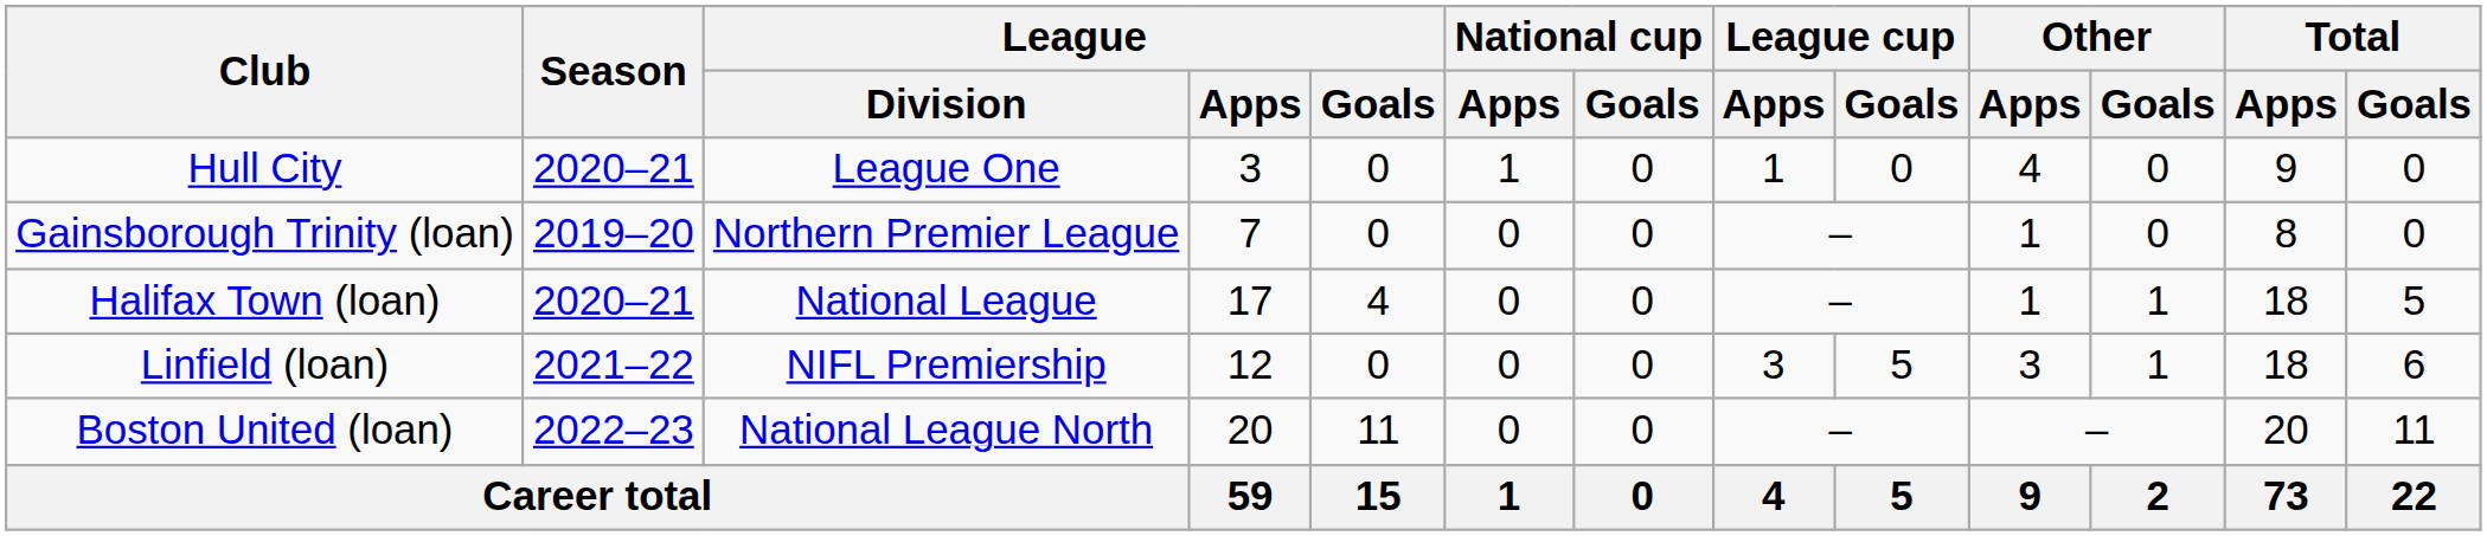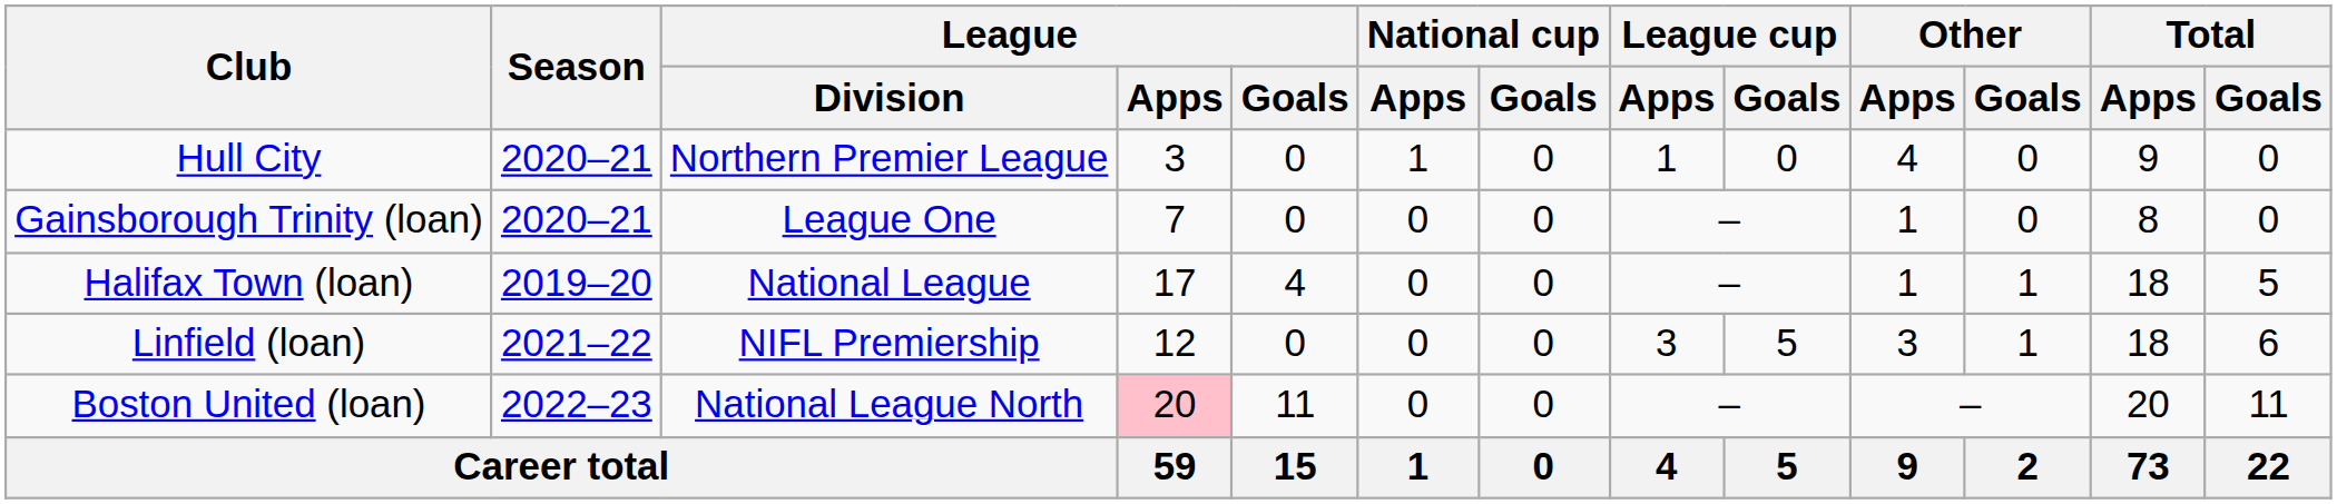Hull City | League / Division: League One -> Northern Premier League
Gainsborough Trinity (loan) | Season: 2019–20 -> 2020–21
Gainsborough Trinity (loan) | League / Division: Northern Premier League -> League One
Halifax Town (loan) | Season: 2020–21 -> 2019–20
Boston United (loan) | League / Apps: no background -> pink background
